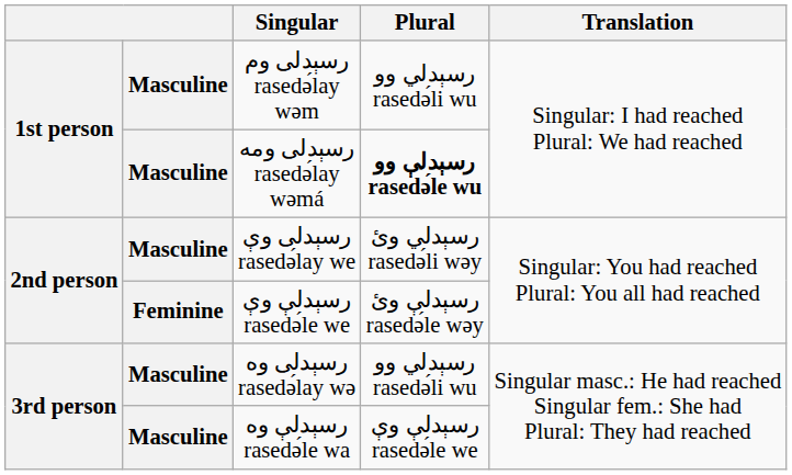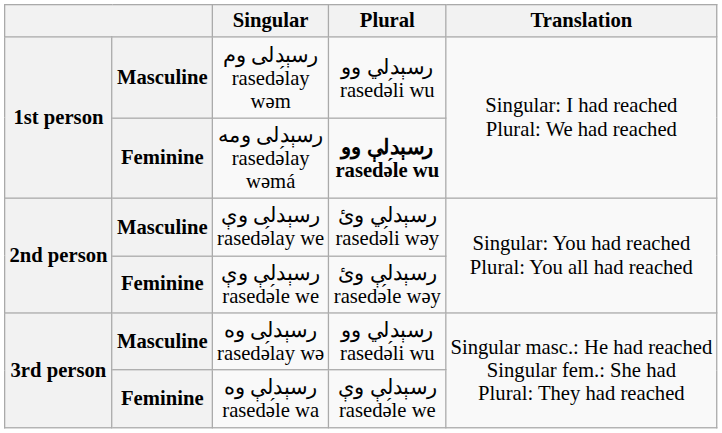رسېدلی ومه rasedə́lay wəmá | column 2: Masculine -> Feminine
رسېدلې وه rasedə́le wa | column 2: Masculine -> Feminine
